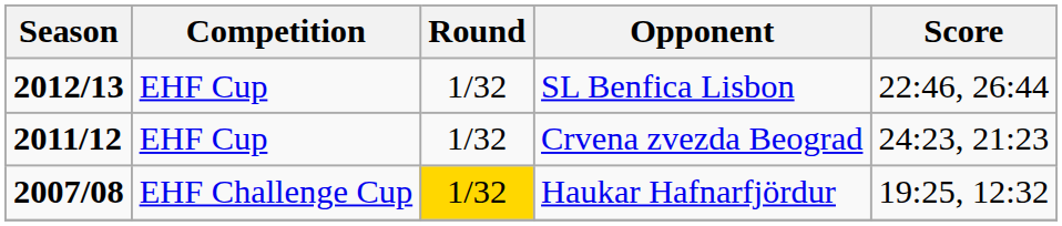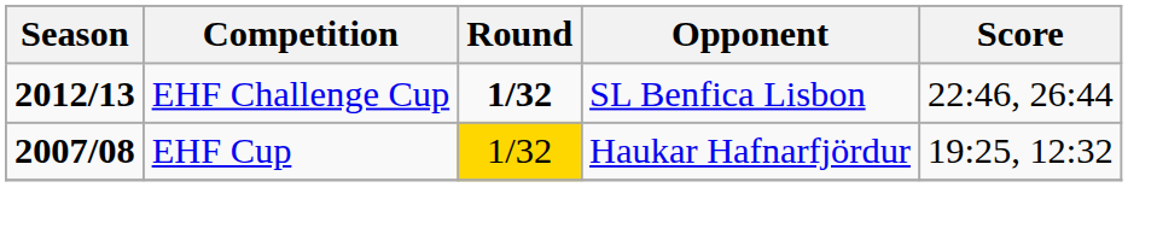SL Benfica Lisbon | Competition: EHF Cup -> EHF Challenge Cup
SL Benfica Lisbon | Round: normal -> bold
- row: 2011/12 | EHF Cup | 1/32 | Crvena zvezda Beograd | 24:23, 21:23
Haukar Hafnarfjördur | Competition: EHF Challenge Cup -> EHF Cup
